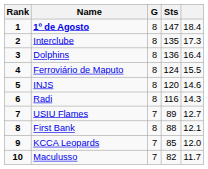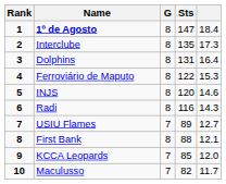Dolphins | Sts: 136 -> 131
Ferroviário de Maputo | Sts: 124 -> 122
Ferroviário de Maputo | column 5: 15.5 -> 15.3
